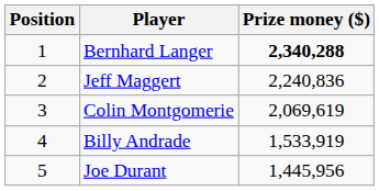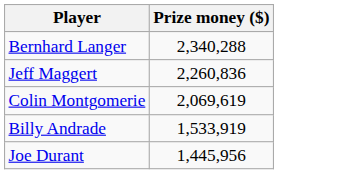- column: Position | 1 | 2 | 3 | 4 | 5
Bernhard Langer | Prize money ($): bold -> normal
Jeff Maggert | Prize money ($): 2,240,836 -> 2,260,836
